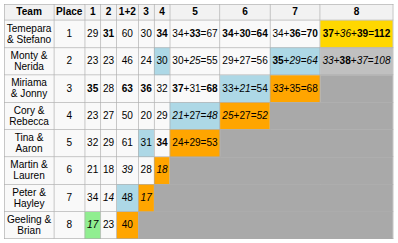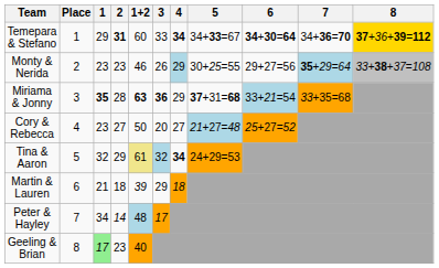Temepara & Stefano | 3: 30 -> 33
Monty & Nerida | 3: 24 -> 26
Monty & Nerida | 4: 30 -> 29
Miriama & Jonny | 4: 32 -> 29
Cory & Rebecca | 4: 29 -> 27
Tina & Aaron | 1+2: no background -> khaki background
Tina & Aaron | 3: 31 -> 32
Martin & Lauren | 3: 28 -> 29
